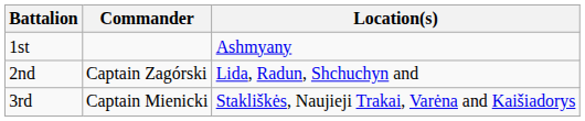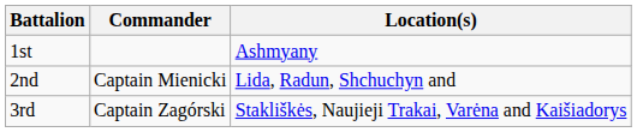2nd | Commander: Captain Zagórski -> Captain Mienicki
3rd | Commander: Captain Mienicki -> Captain Zagórski
